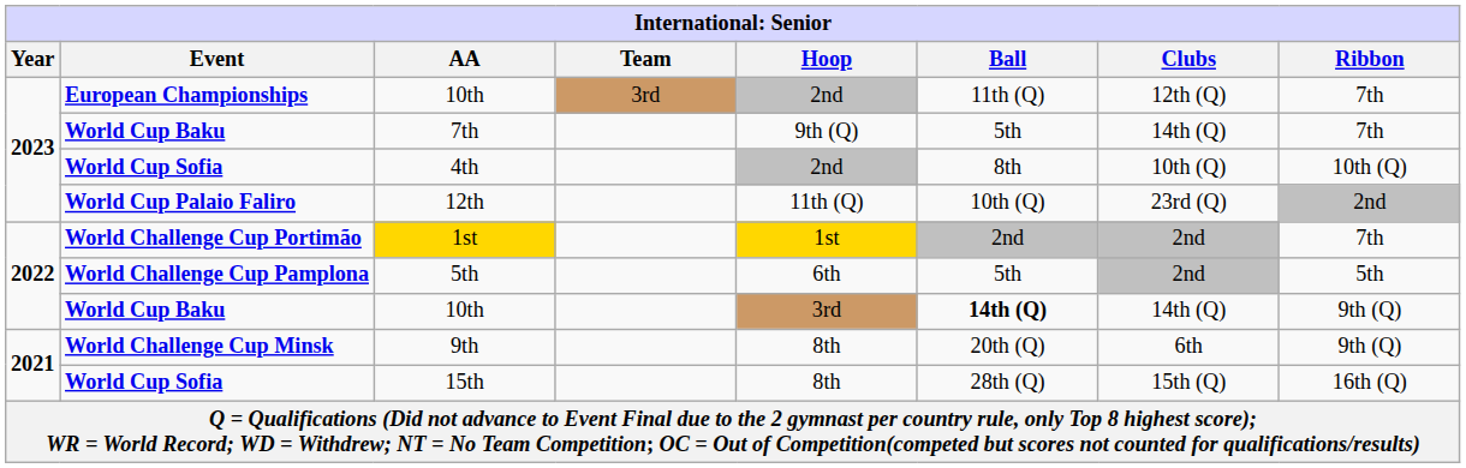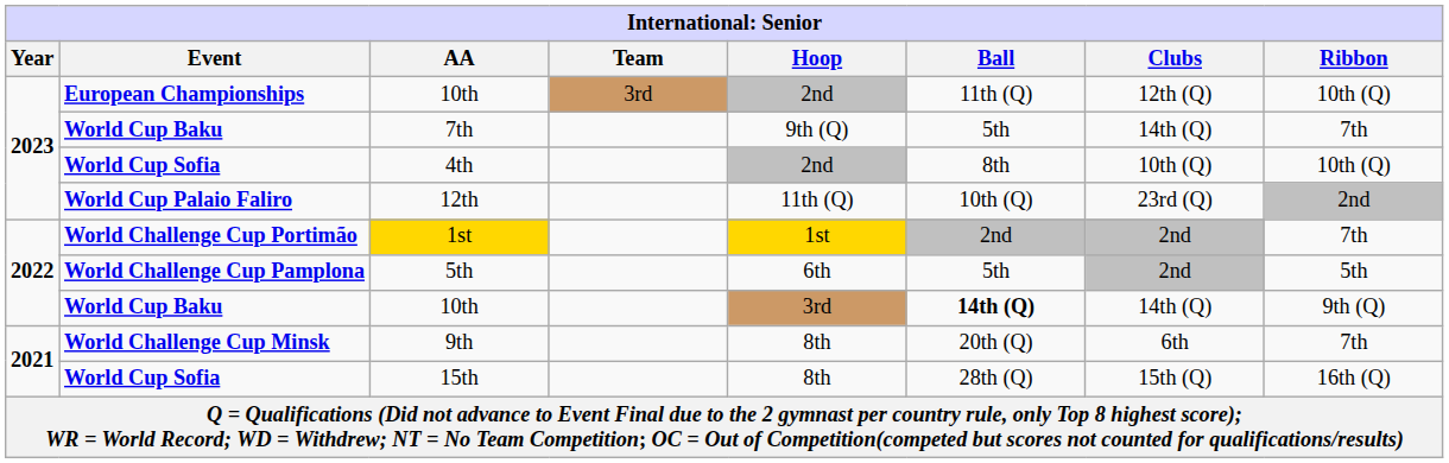European Championships / 10th | Ribbon: 7th -> 10th (Q)
9th | Ribbon: 9th (Q) -> 7th
